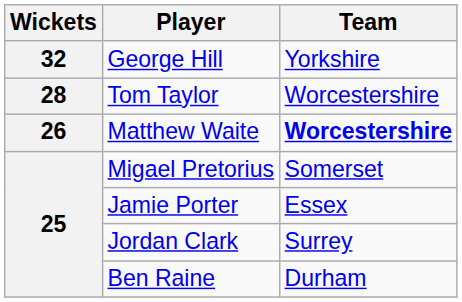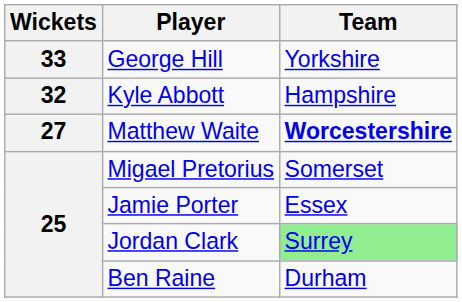George Hill | Wickets: 32 -> 33
+ row: 32 | Kyle Abbott | Hampshire
- row: 28 | Tom Taylor | Worcestershire
Matthew Waite | Wickets: 26 -> 27
Jordan Clark | Team: no background -> lightgreen background
